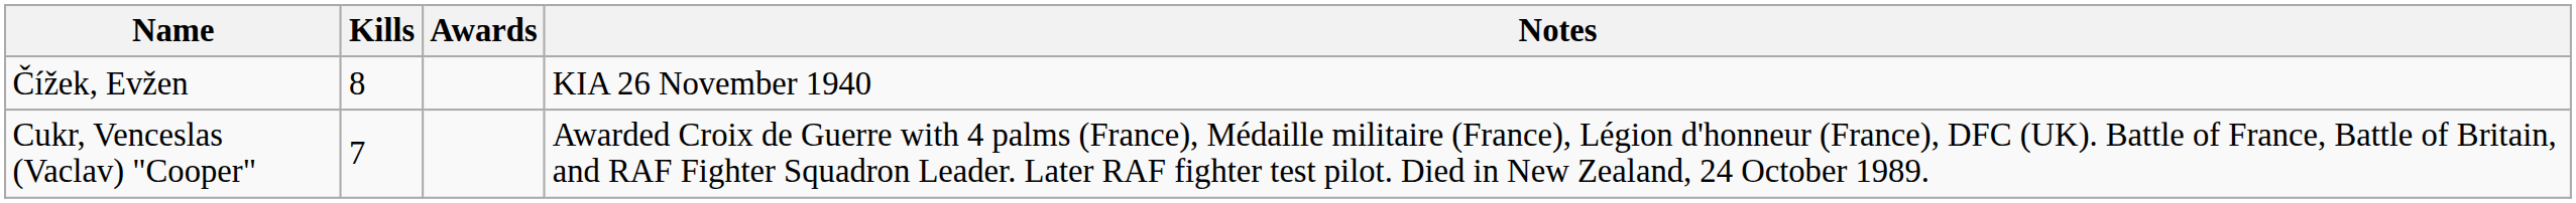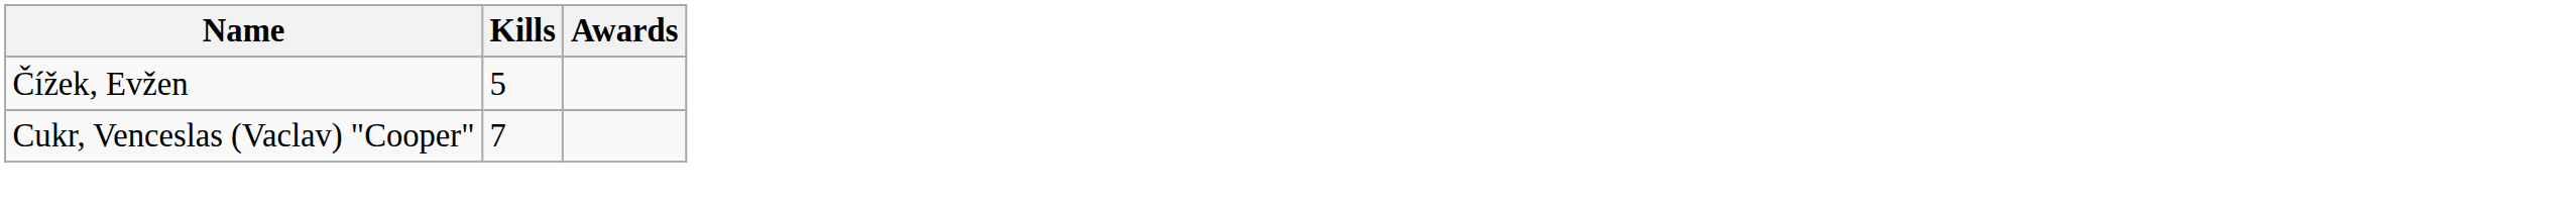- column: Notes | KIA 26 November 1940 | Awarded Croix de Guerre with 4 palms (France), Médaille militaire (France), Légion d'honneur (France), DFC (UK). Battle of France, Battle of Britain, and RAF Fighter Squadron Leader. Later RAF fighter test pilot. Died in New Zealand, 24 October 1989.
Čížek, Evžen | Kills: 8 -> 5
